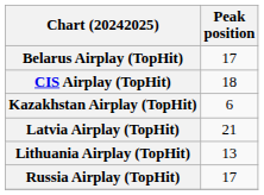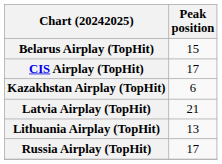Belarus Airplay (TopHit) | Peak position: 17 -> 15
CIS Airplay (TopHit) | Peak position: 18 -> 17
